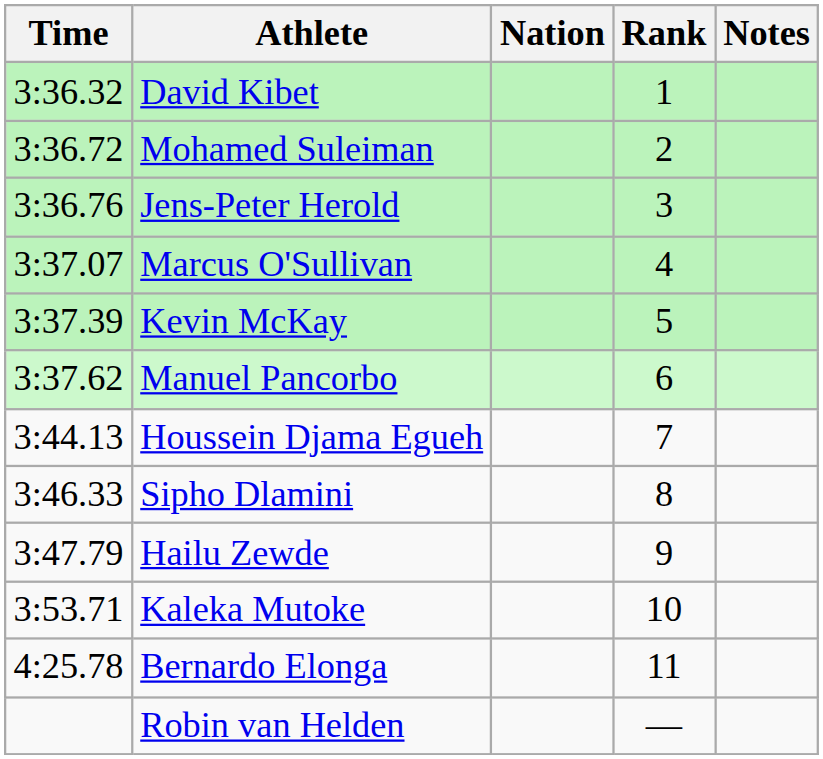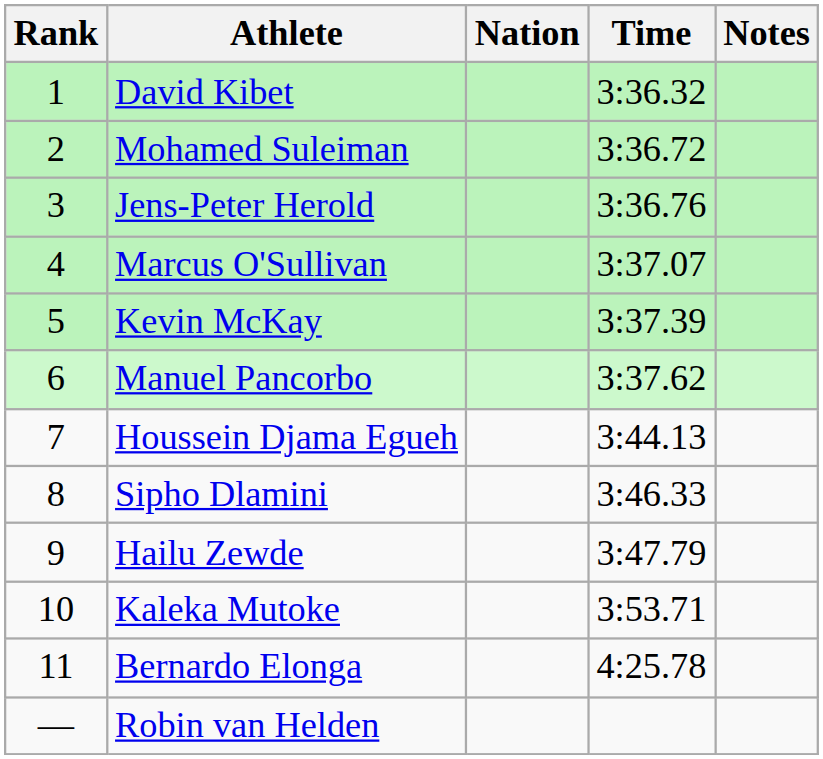columns swapped: Rank <-> Time
